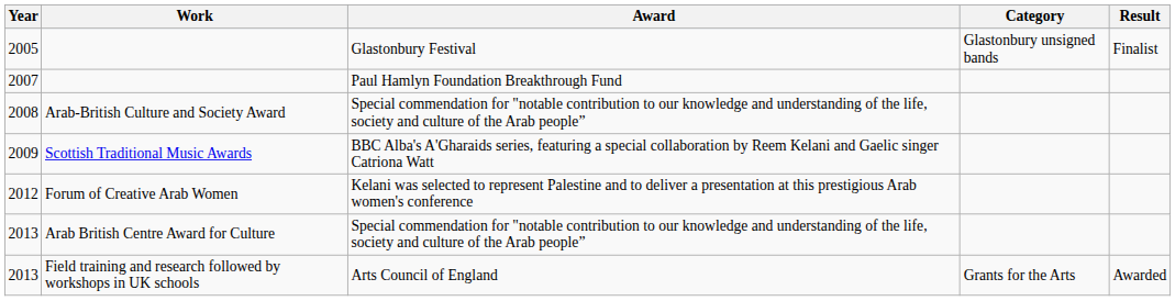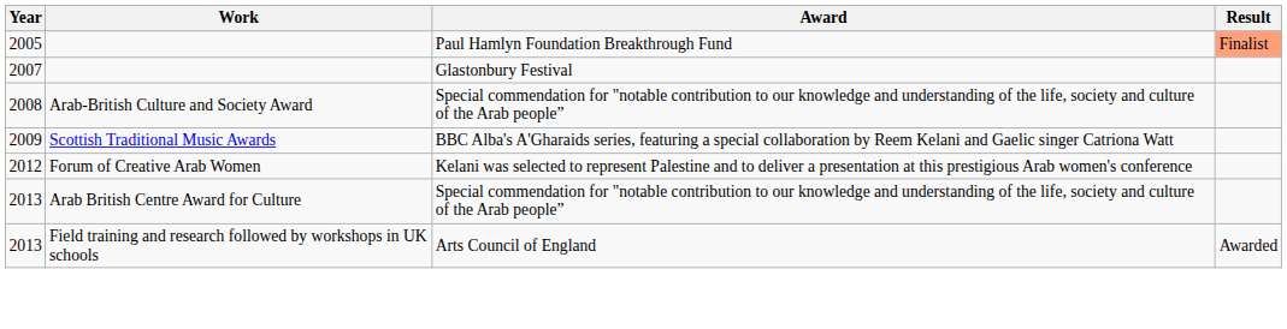- column: Category | Glastonbury unsigned bands | Grants for the Arts
2005 | Award: Glastonbury Festival -> Paul Hamlyn Foundation Breakthrough Fund
2005 | Result: no background -> lightsalmon background
2007 | Award: Paul Hamlyn Foundation Breakthrough Fund -> Glastonbury Festival
